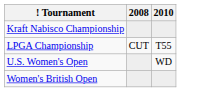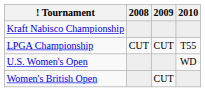+ column: 2009 | CUT | CUT
